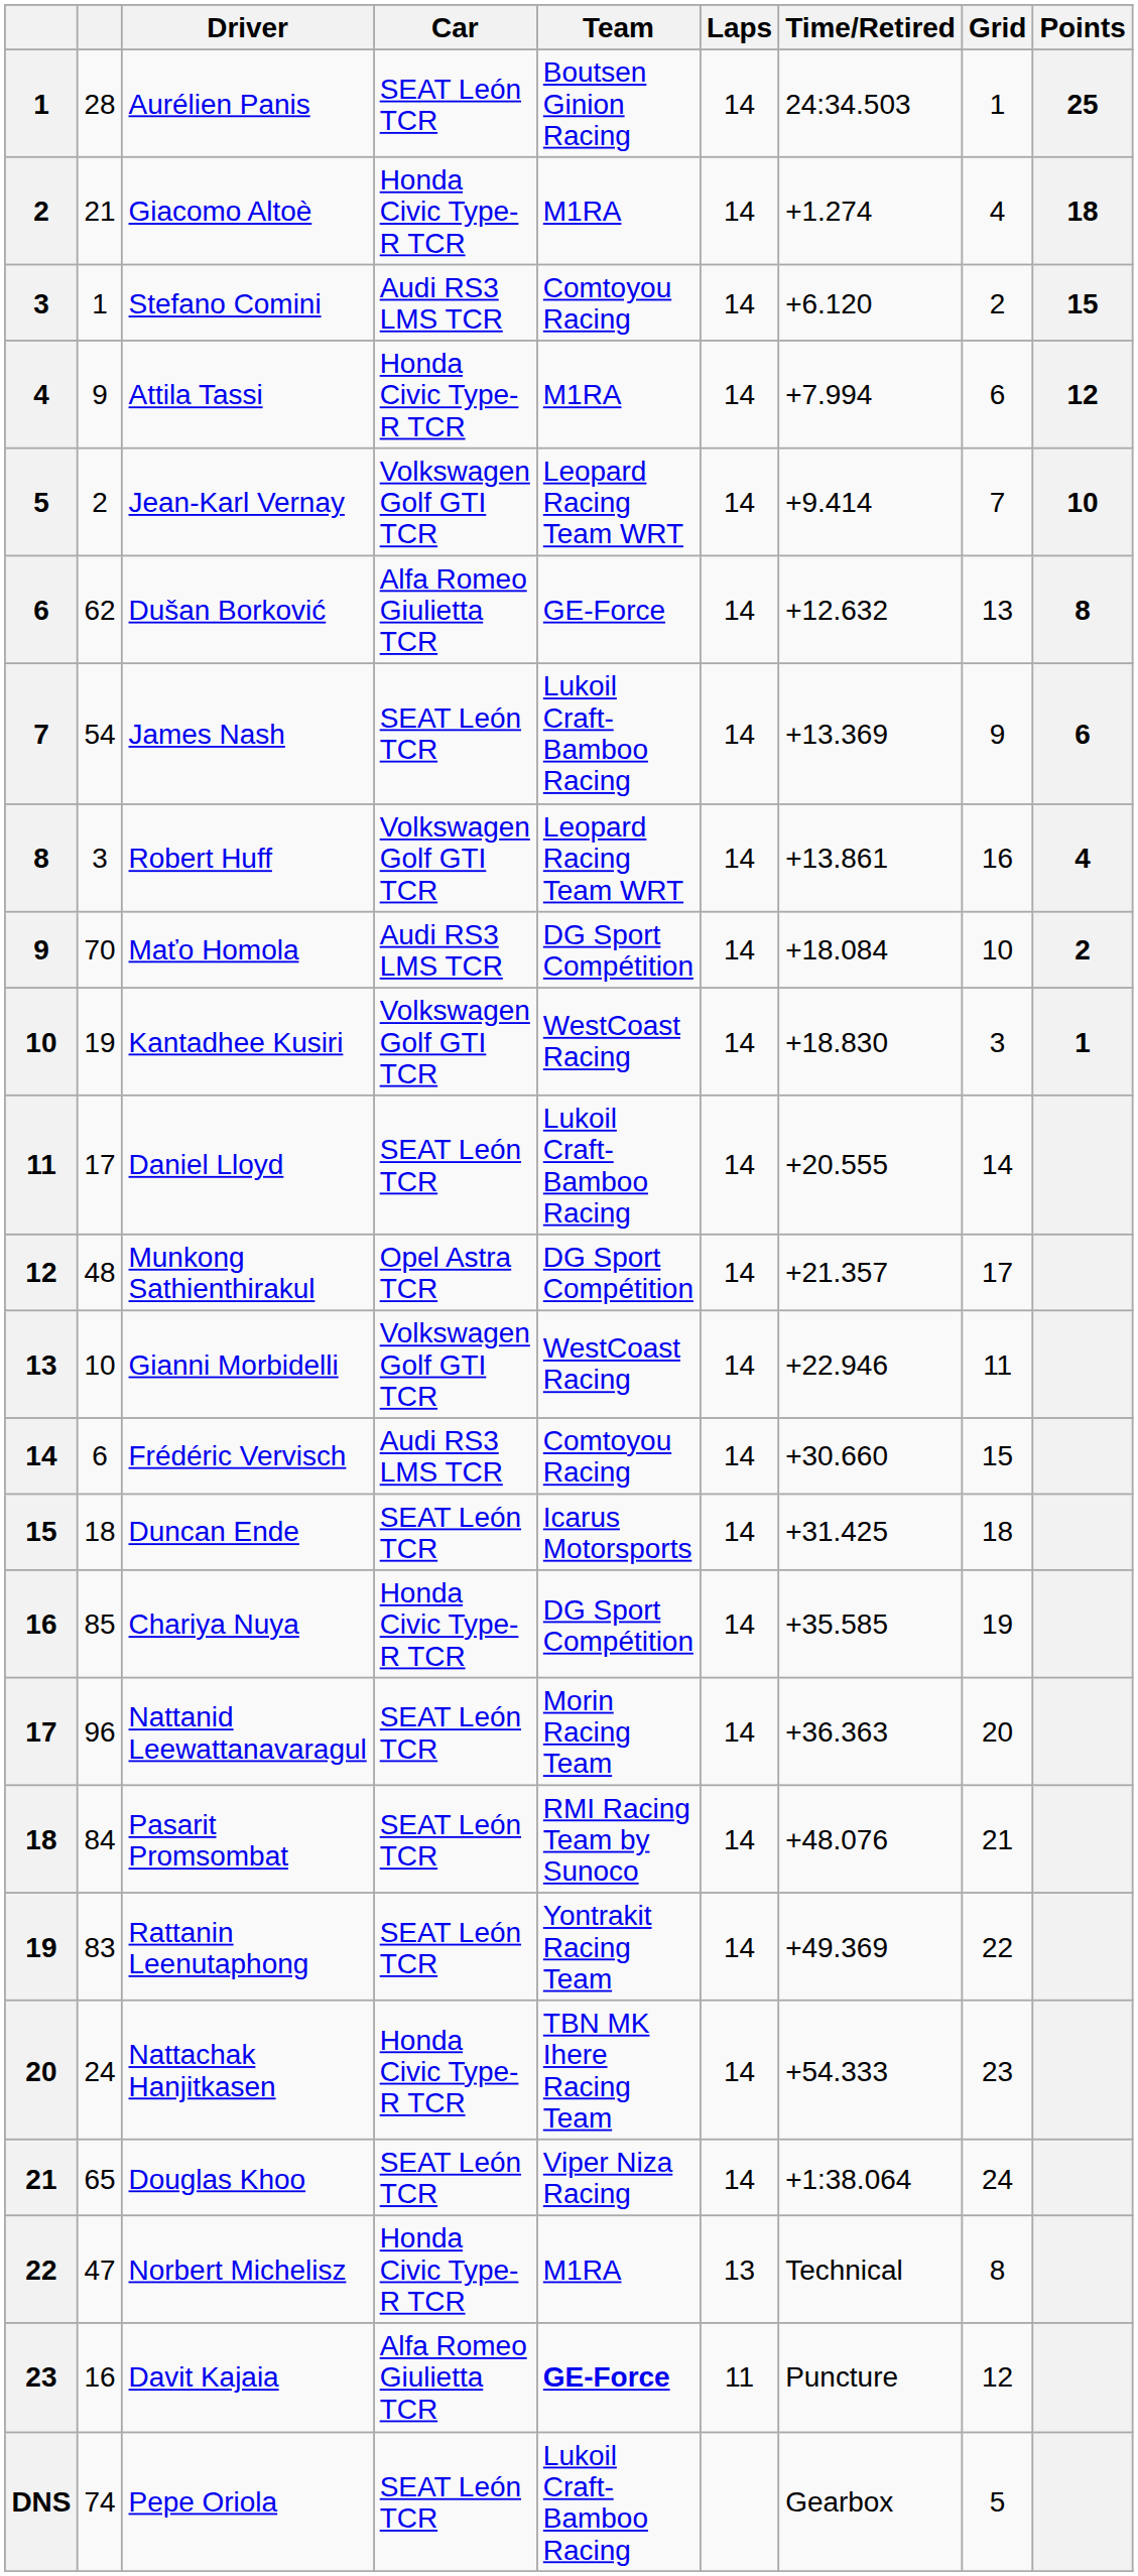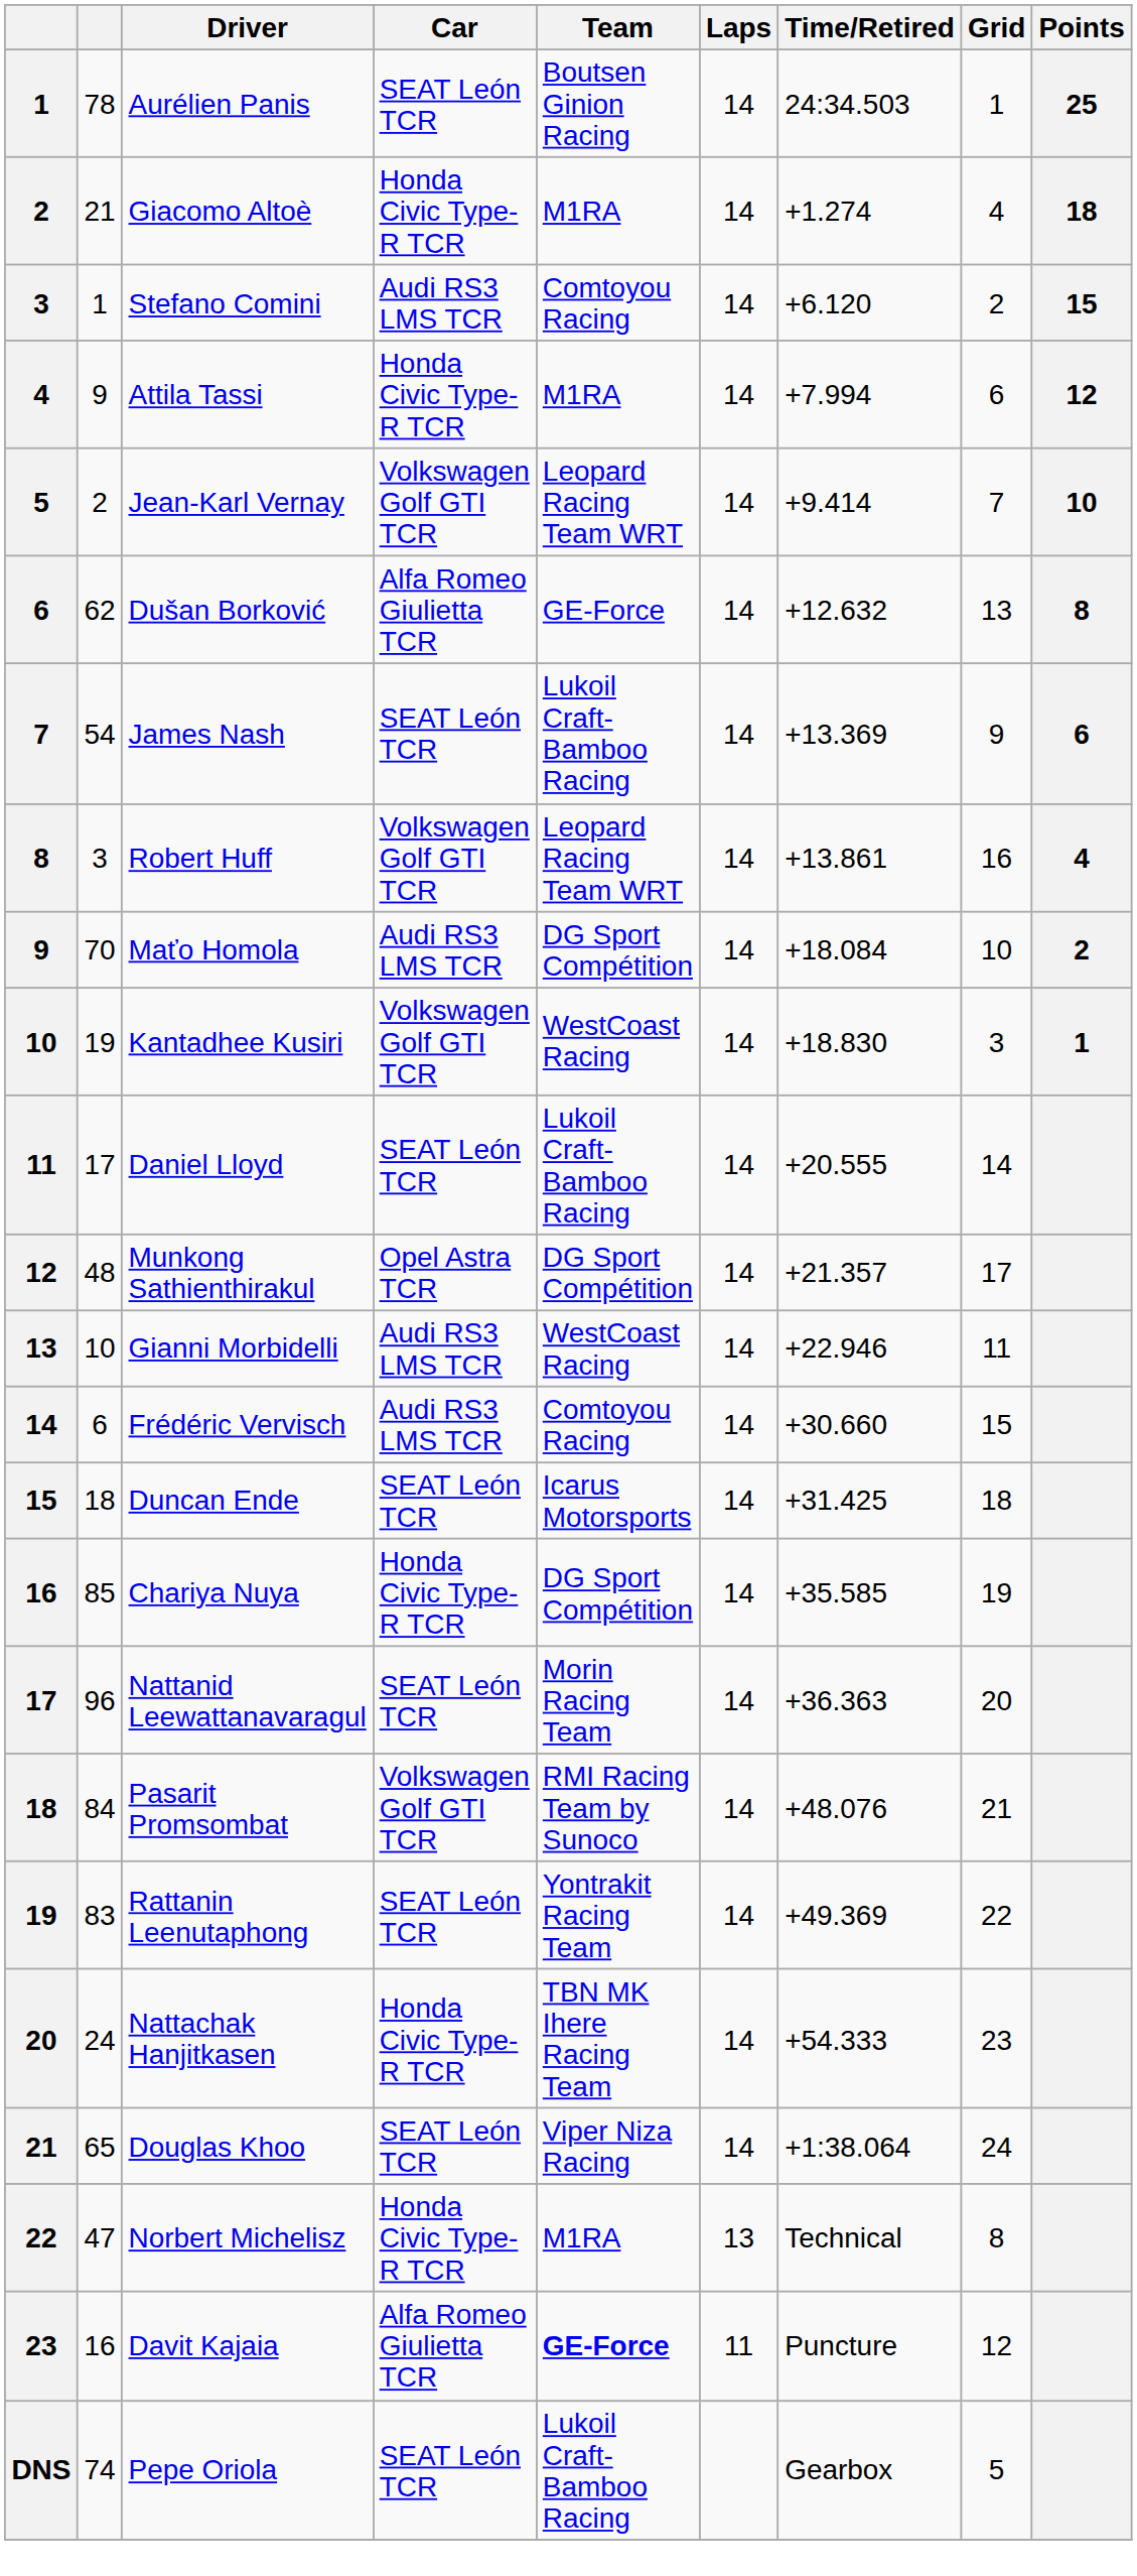Aurélien Panis | column 2: 28 -> 78
Gianni Morbidelli | Car: Volkswagen Golf GTI TCR -> Audi RS3 LMS TCR
Pasarit Promsombat | Car: SEAT León TCR -> Volkswagen Golf GTI TCR
